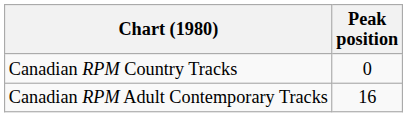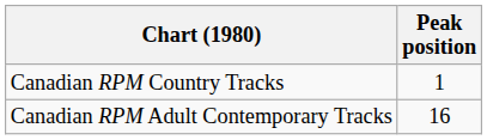Canadian RPM Country Tracks | Peak position: 0 -> 1
